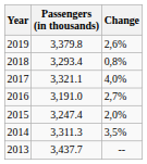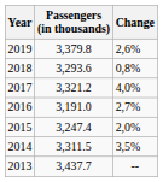2018 | Passengers (in thousands): 3,293.4 -> 3,293.6
2017 | Passengers (in thousands): 3,321.1 -> 3,321.2
2014 | Passengers (in thousands): 3,311.3 -> 3,311.5
